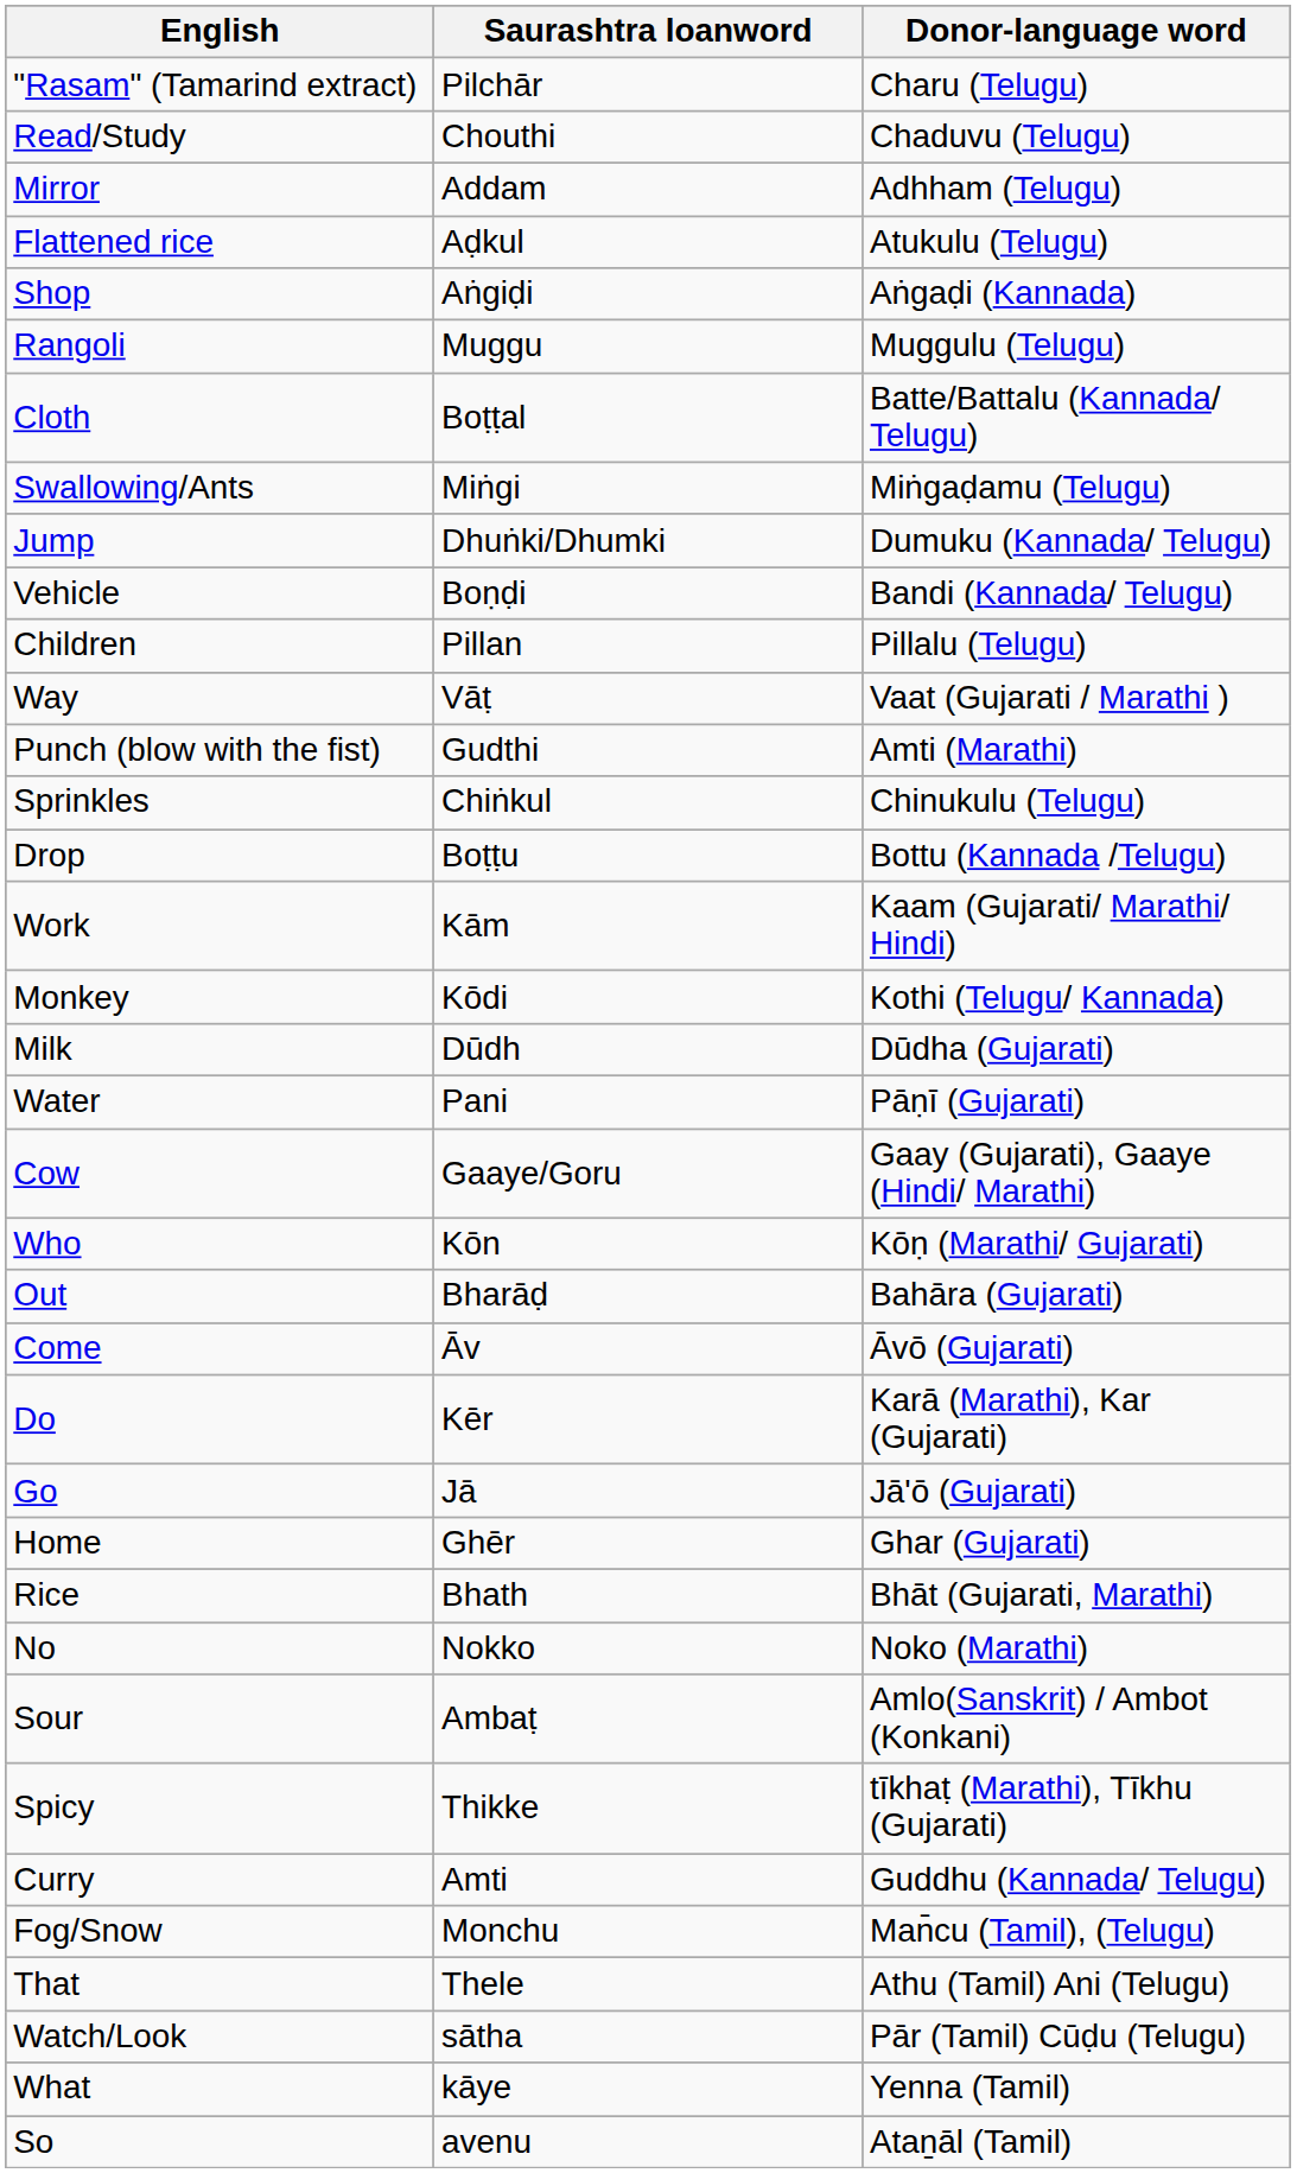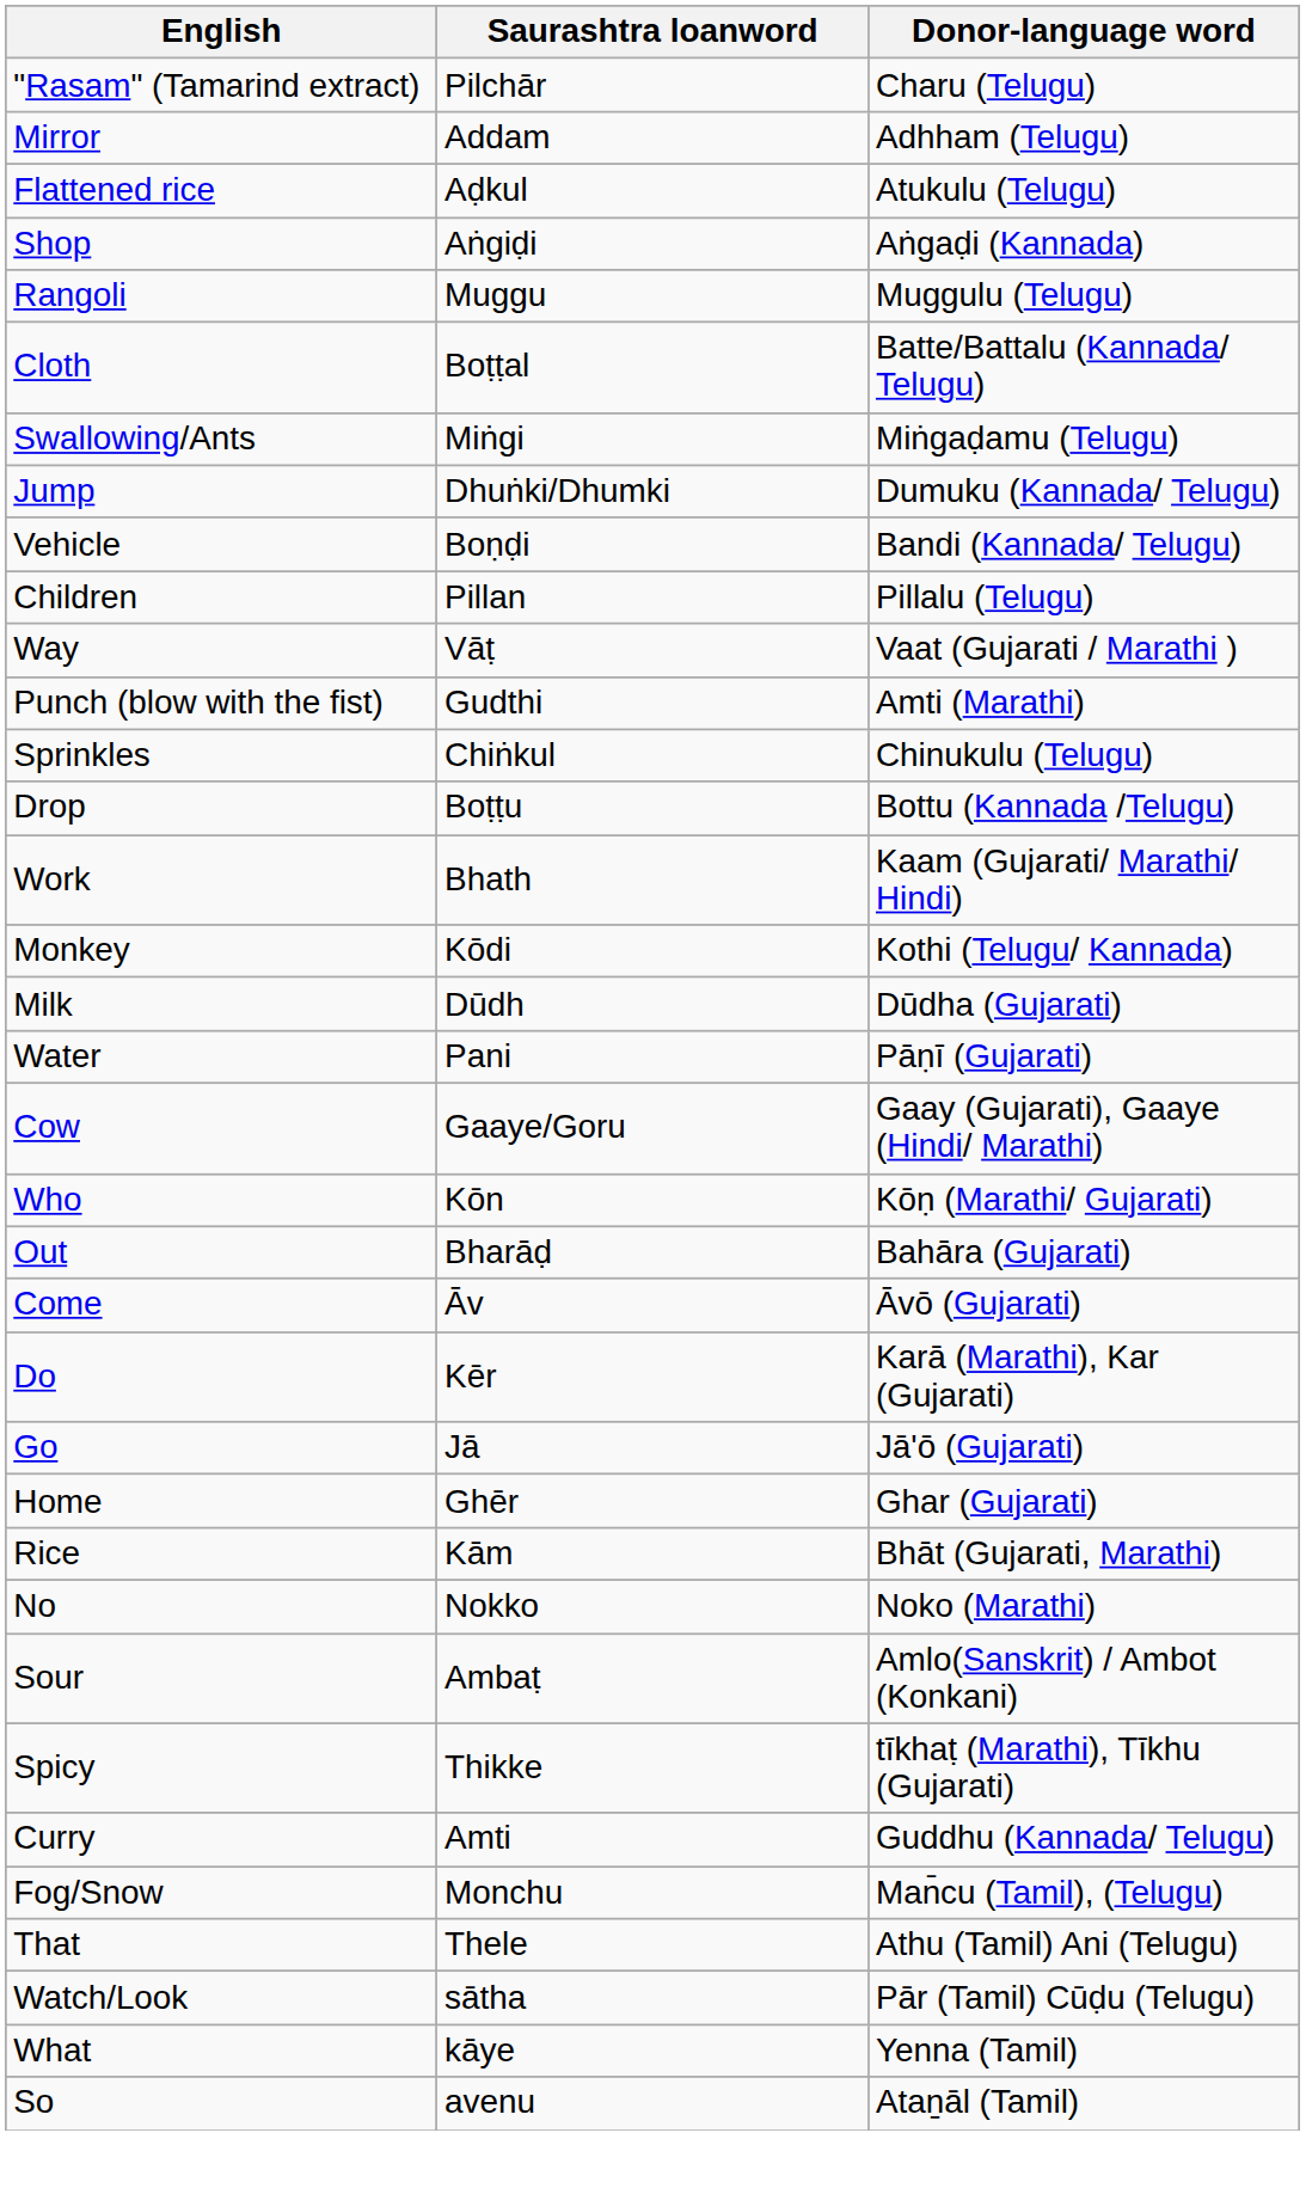- row: Read/Study | Chouthi | Chaduvu (Telugu)
Work | Saurashtra loanword: Kām -> Bhath
Rice | Saurashtra loanword: Bhath -> Kām
